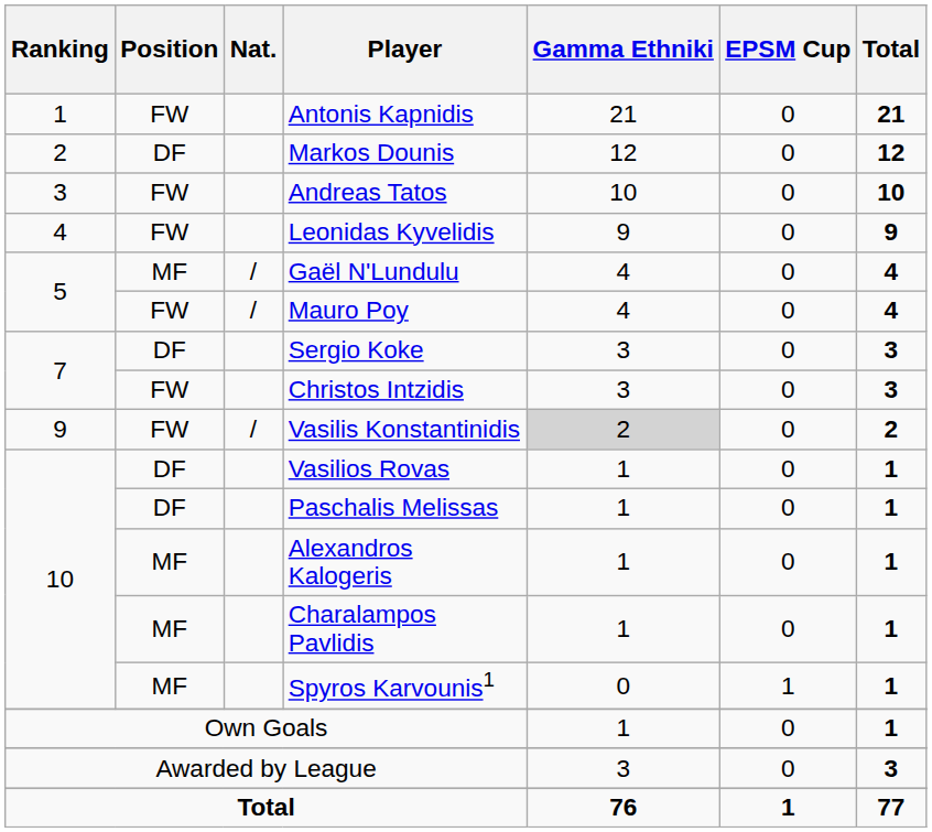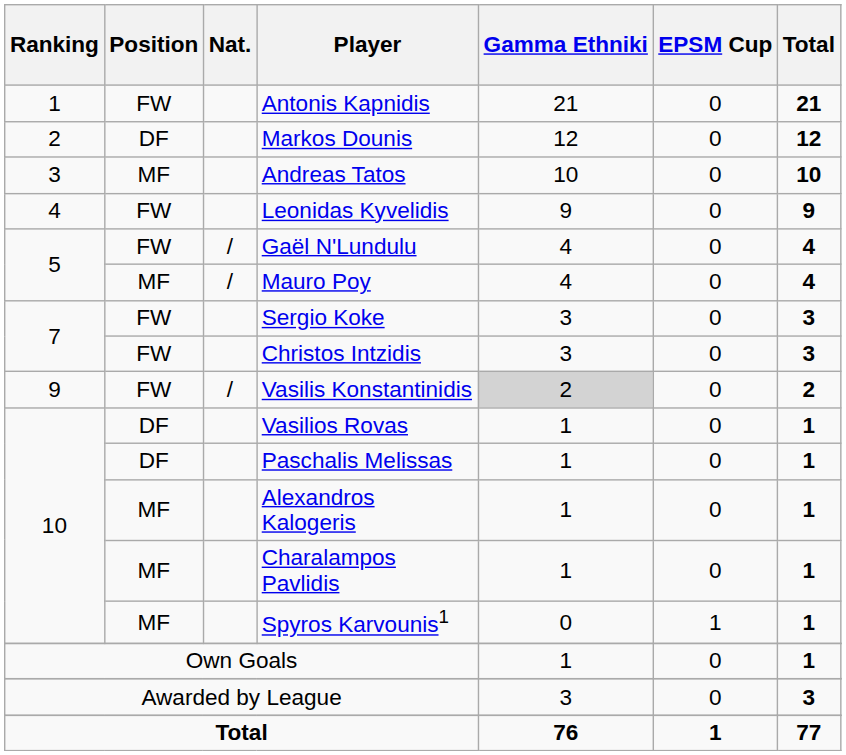Andreas Tatos | Position: FW -> MF
Gaël N'Lundulu | Position: MF -> FW
Mauro Poy | Position: FW -> MF
Sergio Koke | Position: DF -> FW
